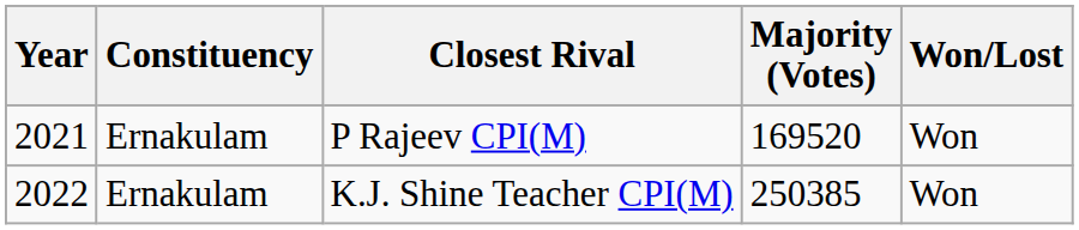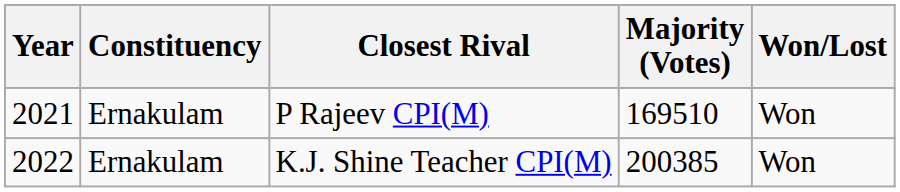P Rajeev CPI(M) | Majority (Votes): 169520 -> 169510
K.J. Shine Teacher CPI(M) | Majority (Votes): 250385 -> 200385
